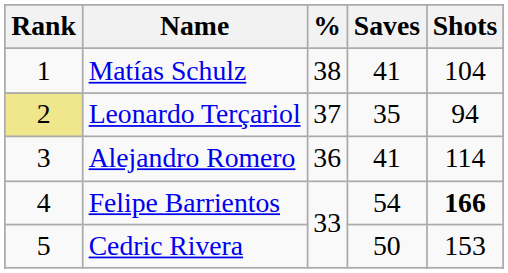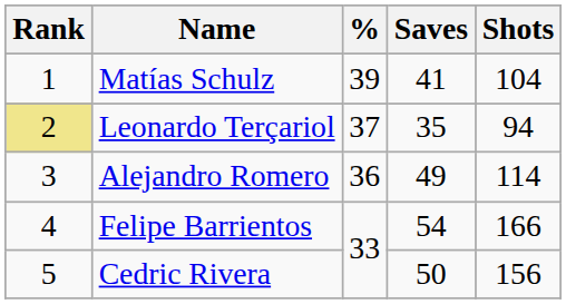Matías Schulz | %: 38 -> 39
Alejandro Romero | Saves: 41 -> 49
Felipe Barrientos | Shots: bold -> normal
Cedric Rivera | Shots: 153 -> 156
